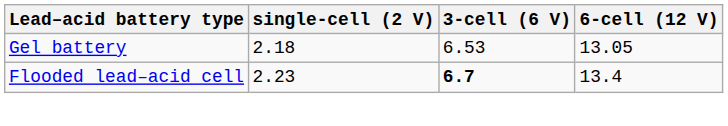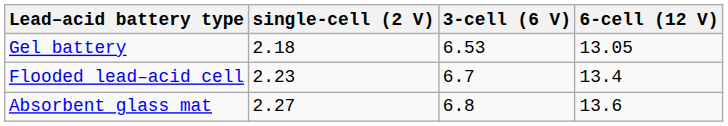Flooded lead–acid cell | 3-cell (6 V): bold -> normal
+ row: Absorbent glass mat | 2.27 | 6.8 | 13.6
